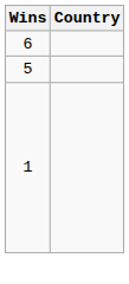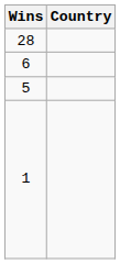+ row: 28
